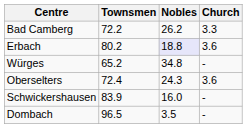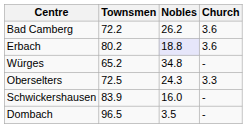Bad Camberg | Church: 3.3 -> 3.6
Oberselters | Townsmen: 72.4 -> 72.5
Oberselters | Church: 3.6 -> 3.3
